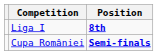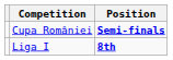rows swapped: Liga I <-> Cupa României
